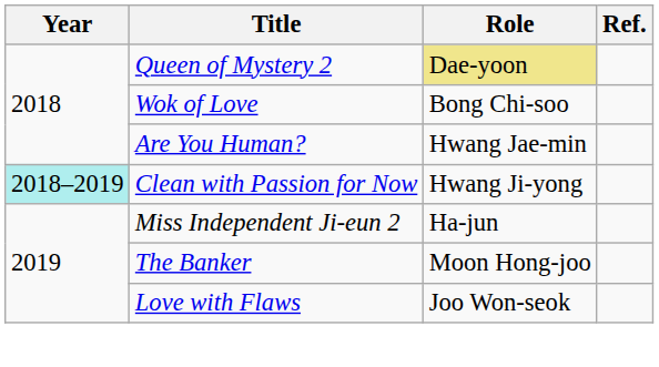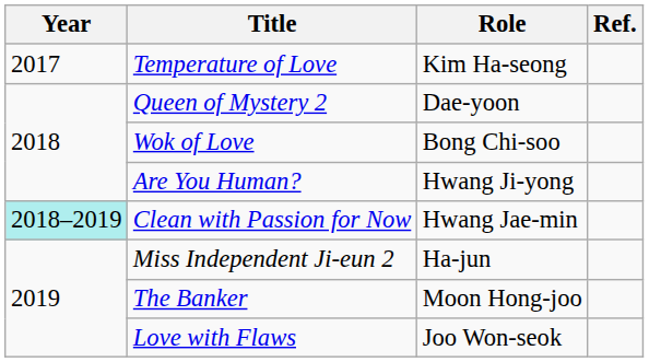+ row: 2017 | Temperature of Love | Kim Ha-seong
Queen of Mystery 2 | Role: khaki background -> no background
Are You Human? | Role: Hwang Jae-min -> Hwang Ji-yong
Clean with Passion for Now | Role: Hwang Ji-yong -> Hwang Jae-min
